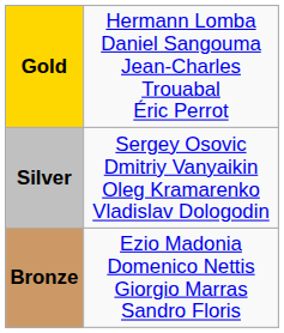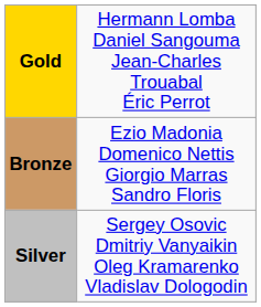rows swapped: Silver <-> Bronze
